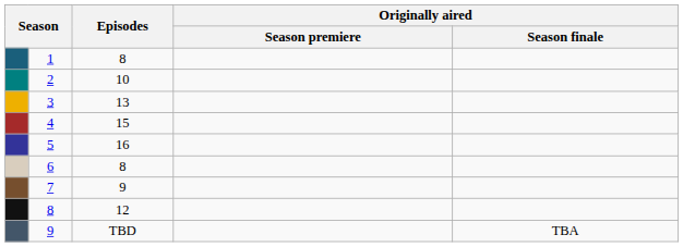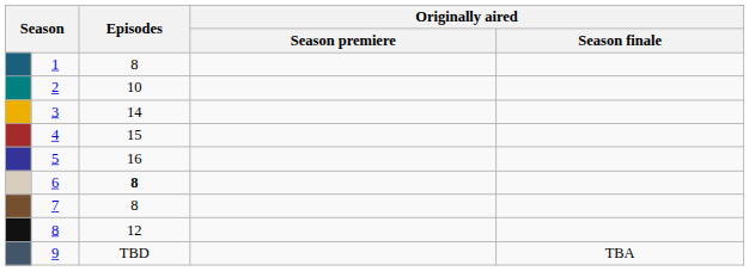3 | Episodes: 13 -> 14
6 | Episodes: normal -> bold
7 | Episodes: 9 -> 8
